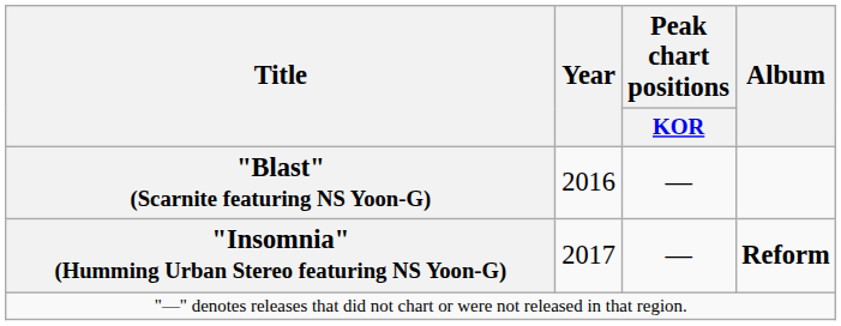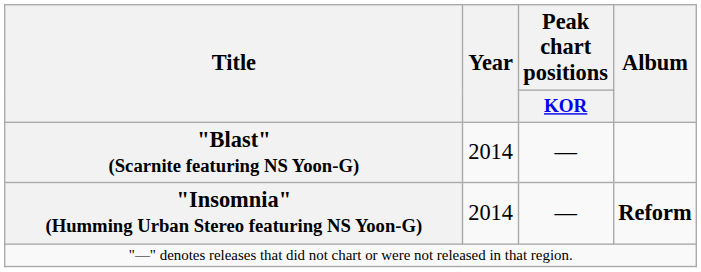"Blast" (Scarnite featuring NS Yoon-G) | Year: 2016 -> 2014
"Insomnia" (Humming Urban Stereo featuring NS Yoon-G) | Year: 2017 -> 2014
